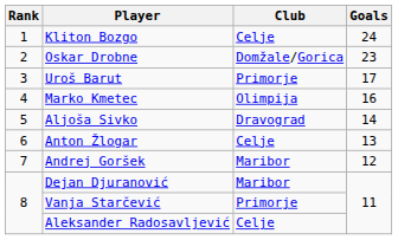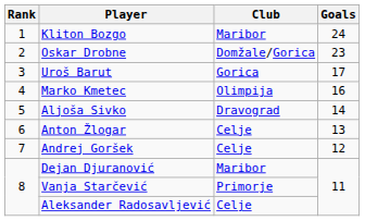Kliton Bozgo | Club: Celje -> Maribor
Uroš Barut | Club: Primorje -> Gorica
Andrej Goršek | Club: Maribor -> Celje
